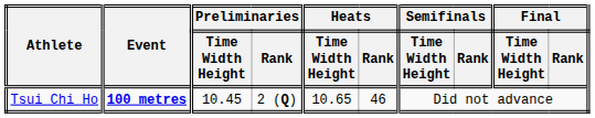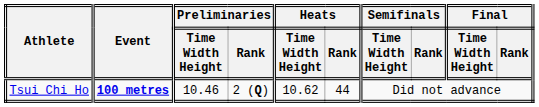Tsui Chi Ho | Preliminaries / Time Width Height: 10.45 -> 10.46
Tsui Chi Ho | Heats / Time Width Height: 10.65 -> 10.62
Tsui Chi Ho | Heats / Rank: 46 -> 44
